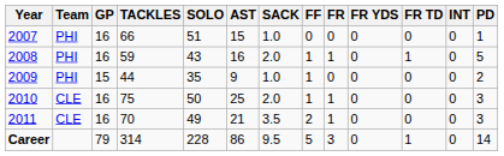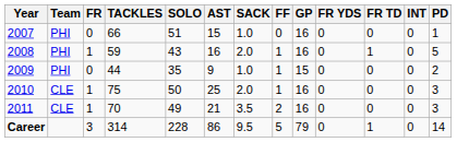columns swapped: GP <-> FR
